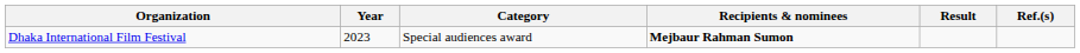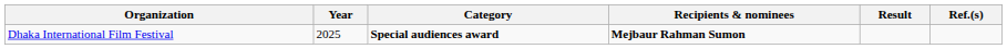Dhaka International Film Festival | Year: 2023 -> 2025
Dhaka International Film Festival | Category: normal -> bold
